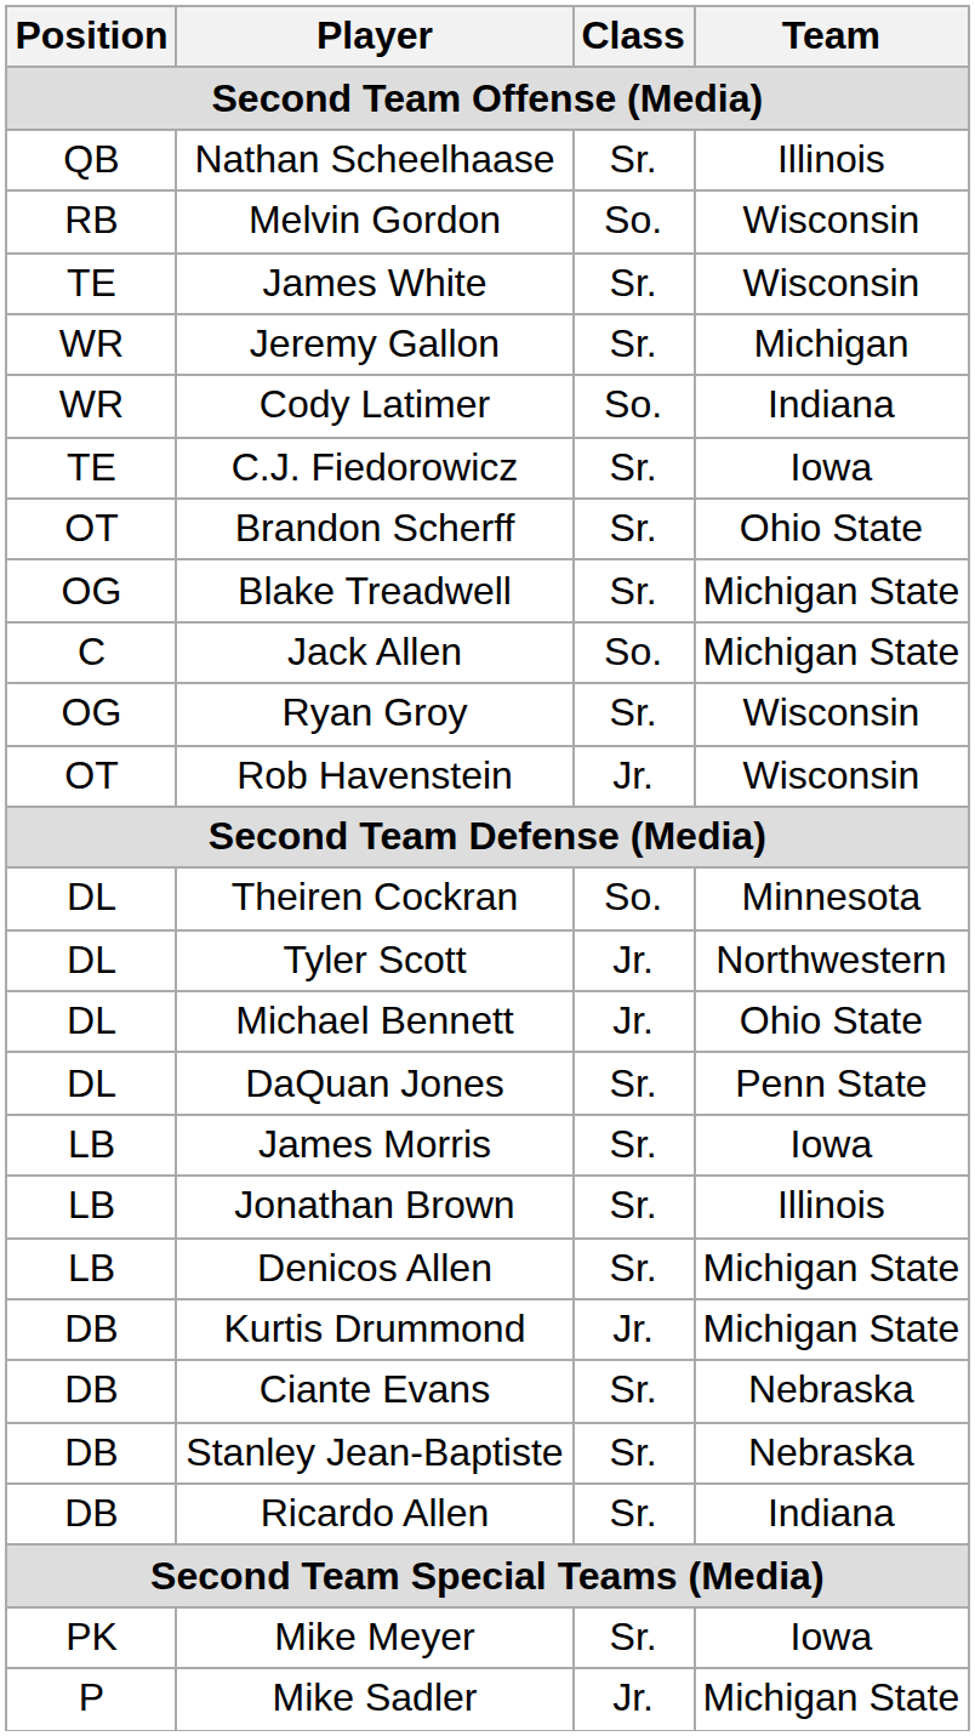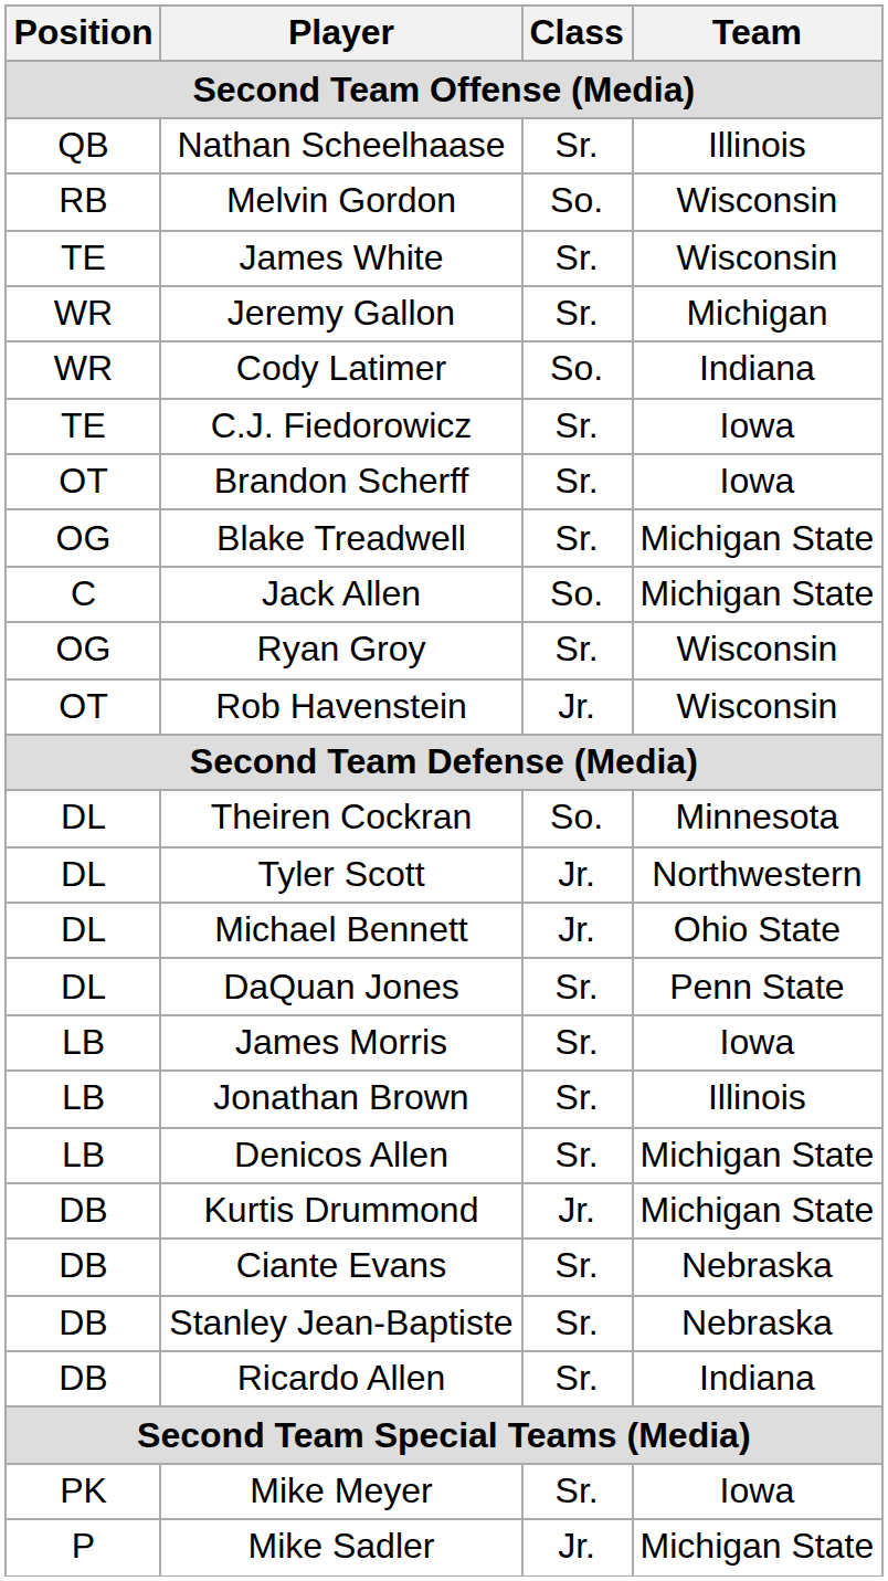Brandon Scherff | Team: Ohio State -> Iowa
